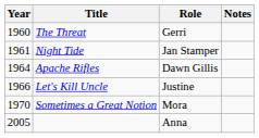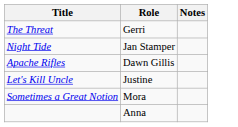- column: Year | 1960 | 1961 | 1964 | 1966 | 1970 | 2005
